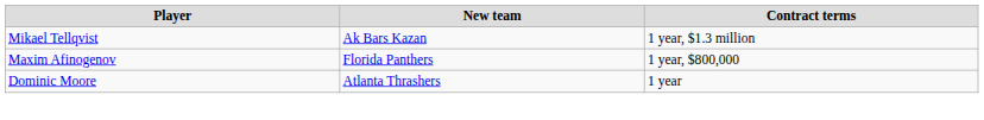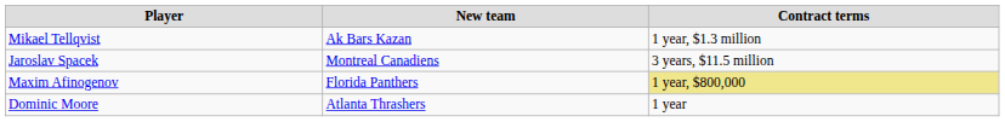+ row: Jaroslav Spacek | Montreal Canadiens | 3 years, $11.5 million
Maxim Afinogenov | Contract terms: no background -> khaki background
